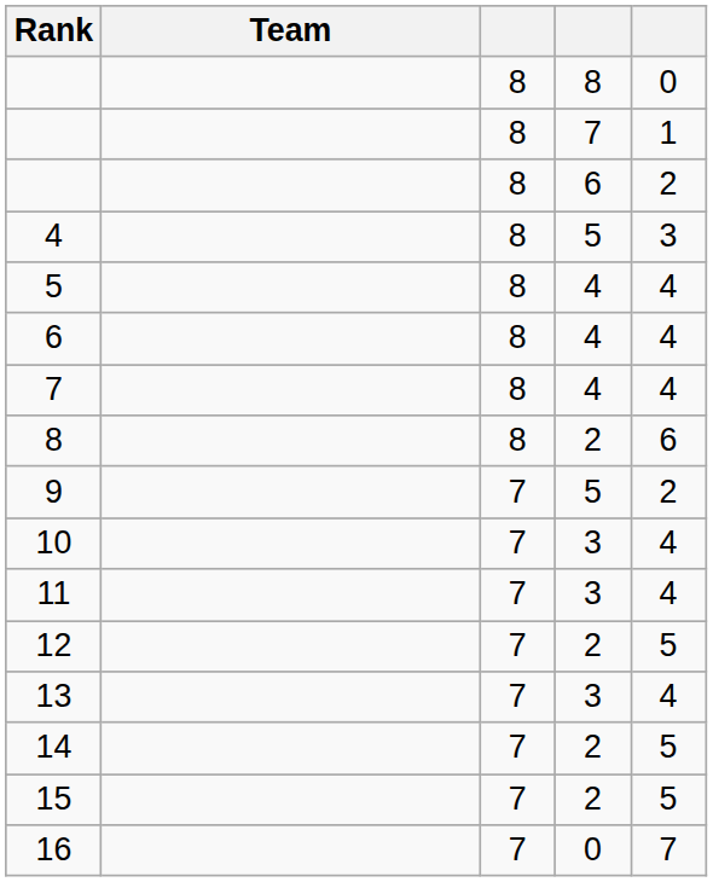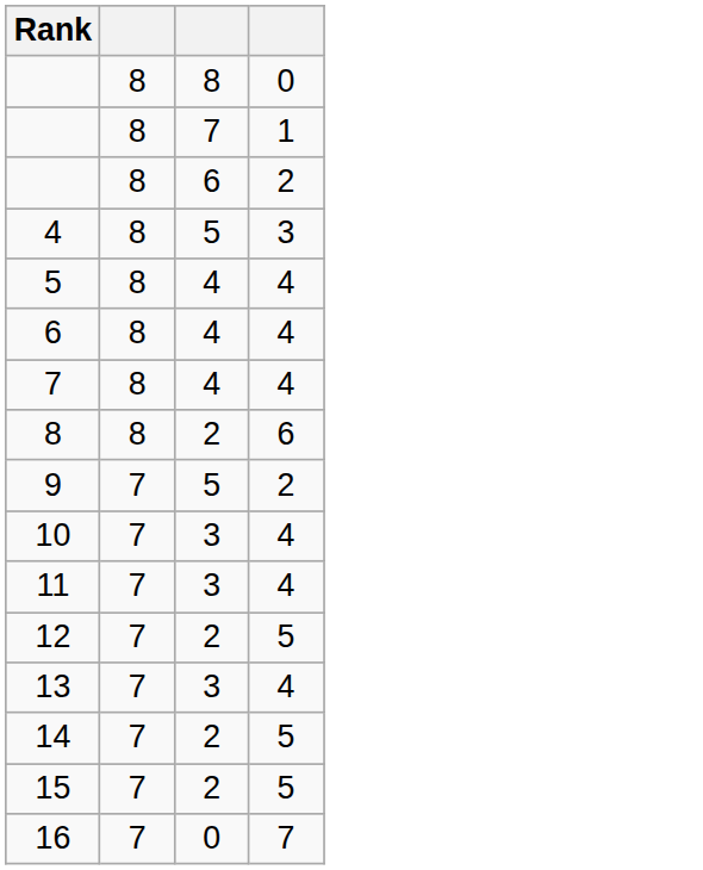- column: Team
